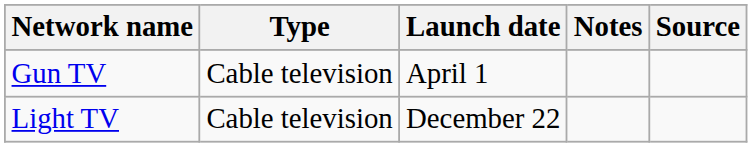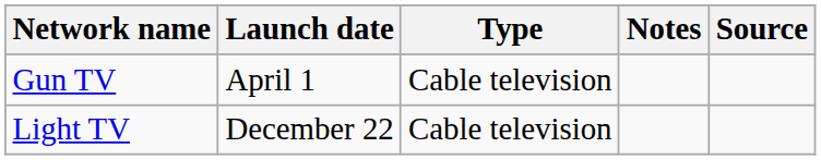columns swapped: Type <-> Launch date
